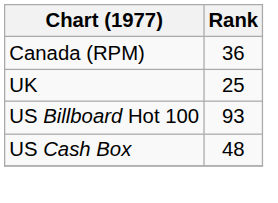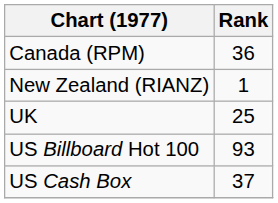+ row: New Zealand (RIANZ) | 1
US Cash Box | Rank: 48 -> 37
